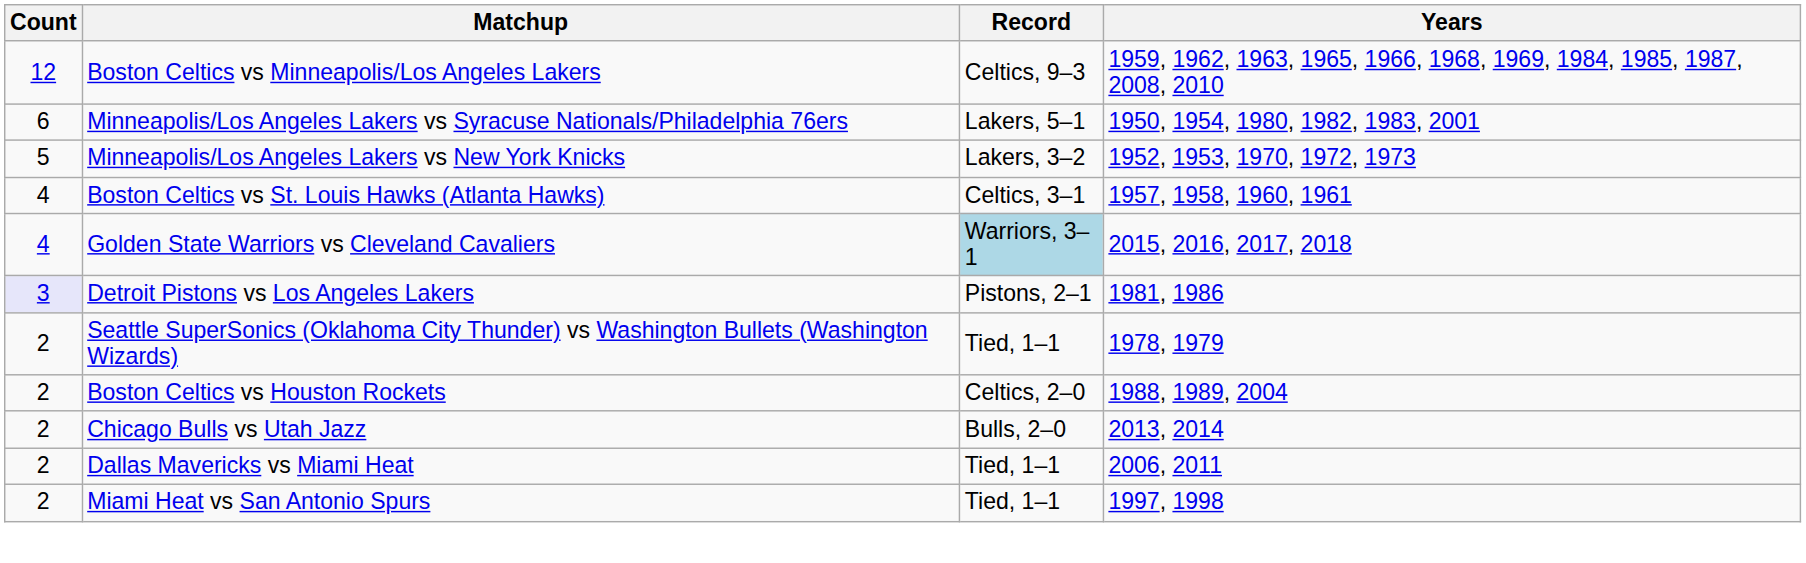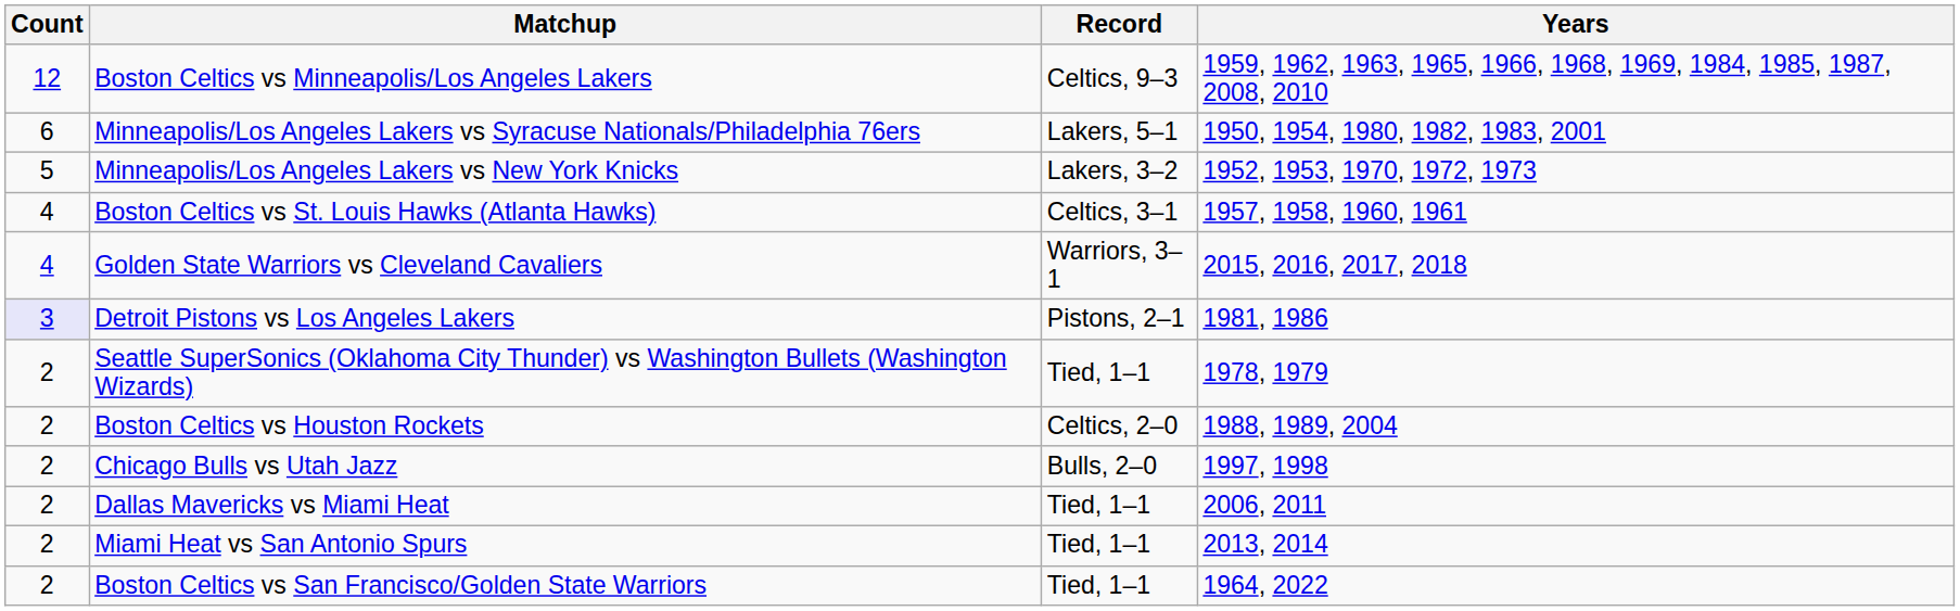Golden State Warriors vs Cleveland Cavaliers | Record: lightblue background -> no background
Chicago Bulls vs Utah Jazz | Years: 2013, 2014 -> 1997, 1998
Miami Heat vs San Antonio Spurs | Years: 1997, 1998 -> 2013, 2014
+ row: 2 | Boston Celtics vs San Francisco/Golden State Warriors | Tied, 1–1 | 1964, 2022
